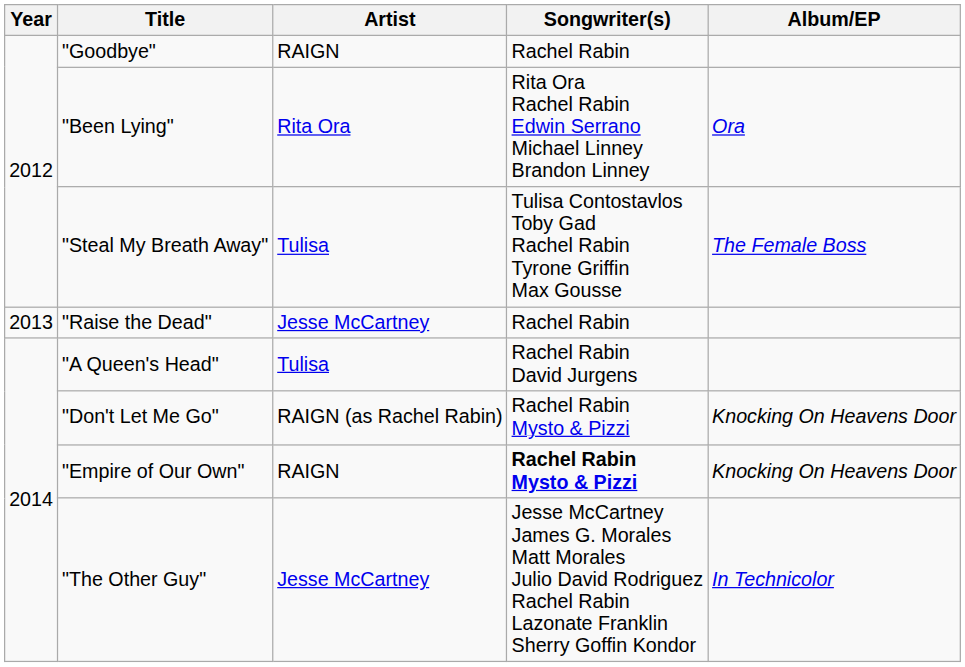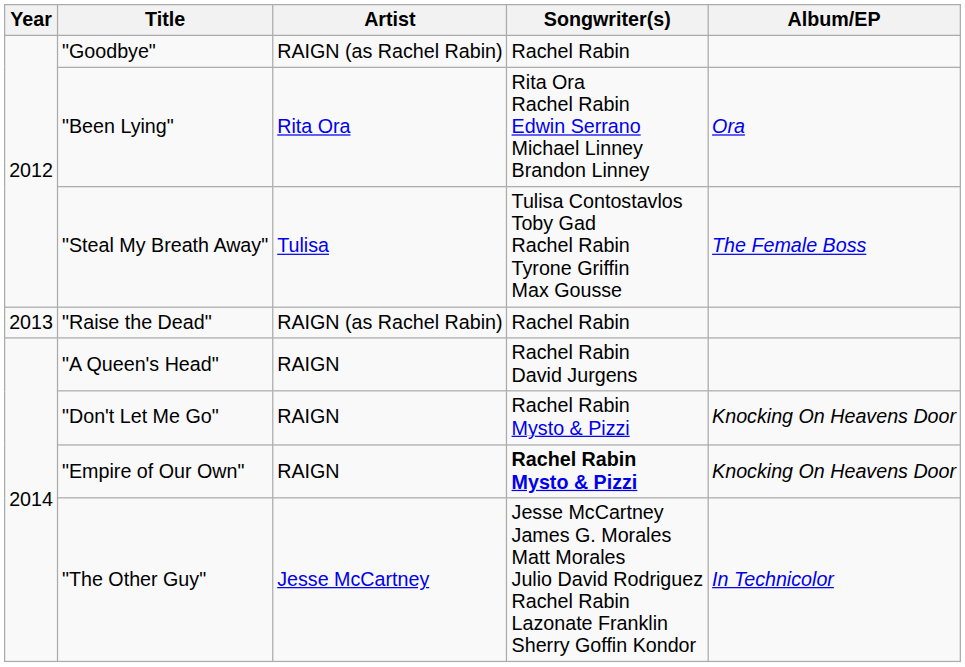"Goodbye" | Artist: RAIGN -> RAIGN (as Rachel Rabin)
"Raise the Dead" | Artist: Jesse McCartney -> RAIGN (as Rachel Rabin)
"A Queen's Head" | Artist: Tulisa -> RAIGN
"Don't Let Me Go" | Artist: RAIGN (as Rachel Rabin) -> RAIGN
